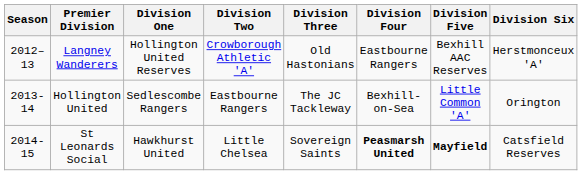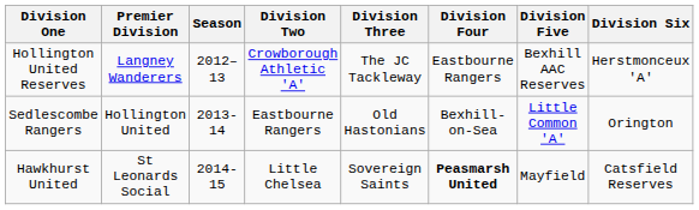columns swapped: Season <-> Division One
Langney Wanderers | Division Three: Old Hastonians -> The JC Tackleway
Hollington United | Division Three: The JC Tackleway -> Old Hastonians
St Leonards Social | Division Five: bold -> normal
